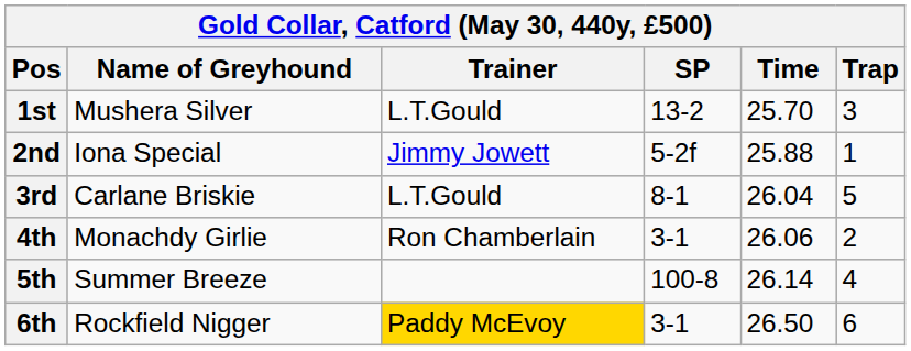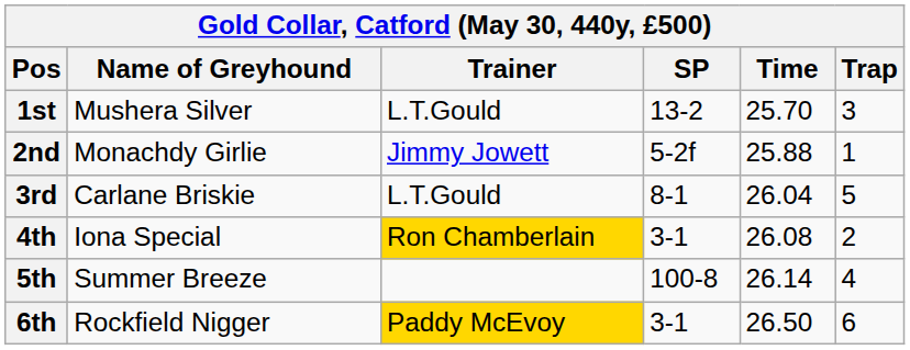2nd | Name of Greyhound: Iona Special -> Monachdy Girlie
4th | Name of Greyhound: Monachdy Girlie -> Iona Special
4th | Trainer: no background -> gold background
4th | Time: 26.06 -> 26.08
